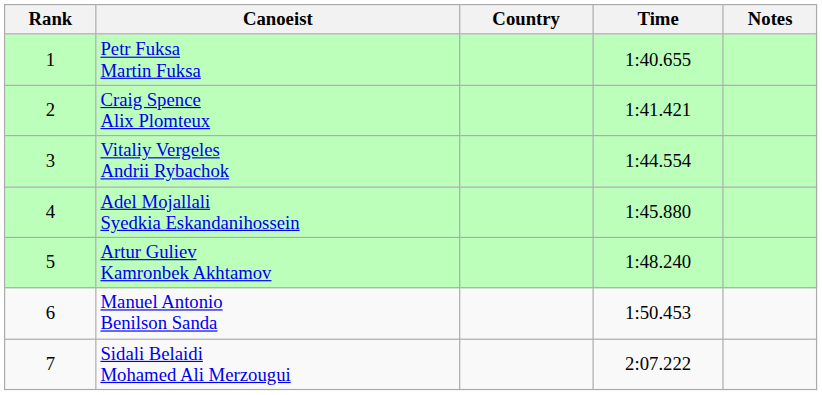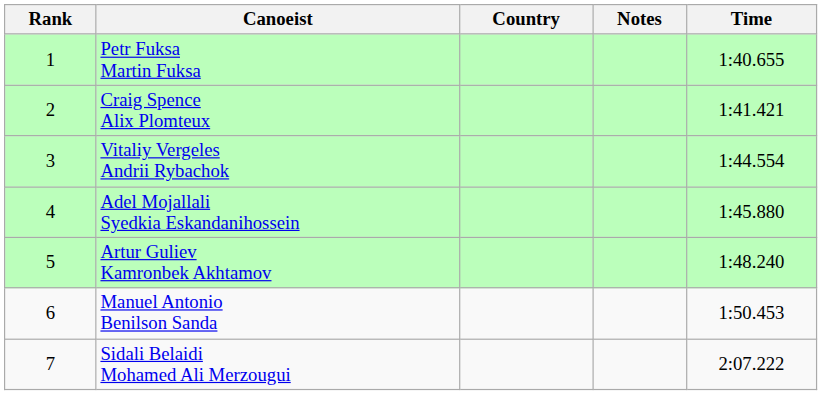columns swapped: Time <-> Notes
